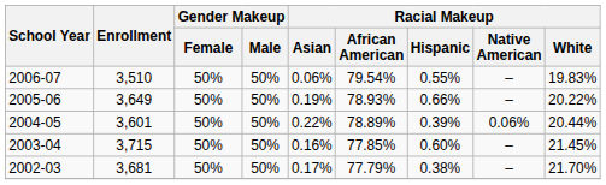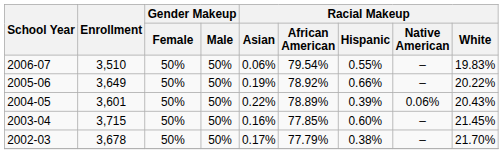2005-06 | Racial Makeup / African American: 78.93% -> 78.92%
2004-05 | Racial Makeup / White: 20.44% -> 20.43%
2002-03 | Enrollment: 3,681 -> 3,678
